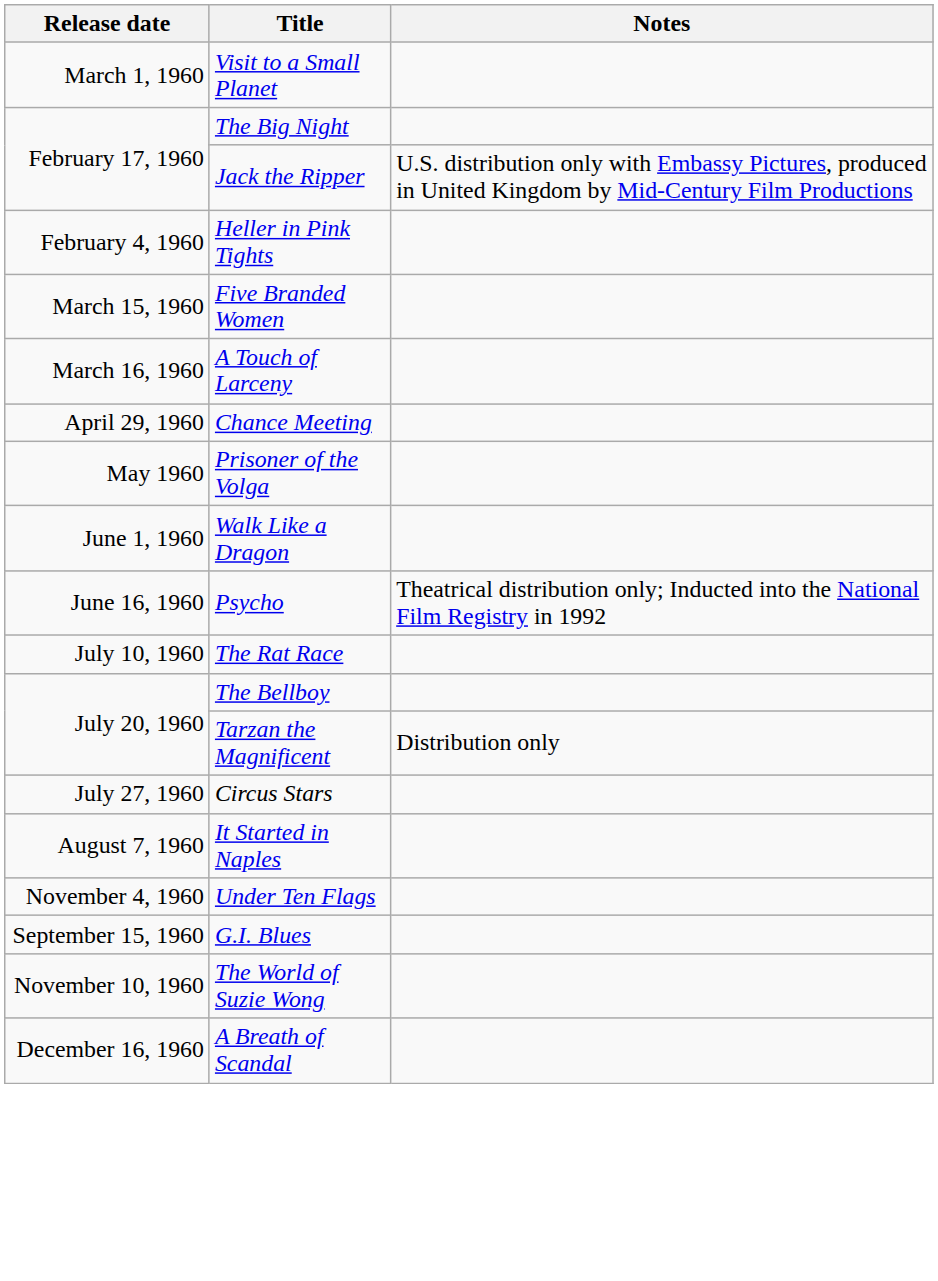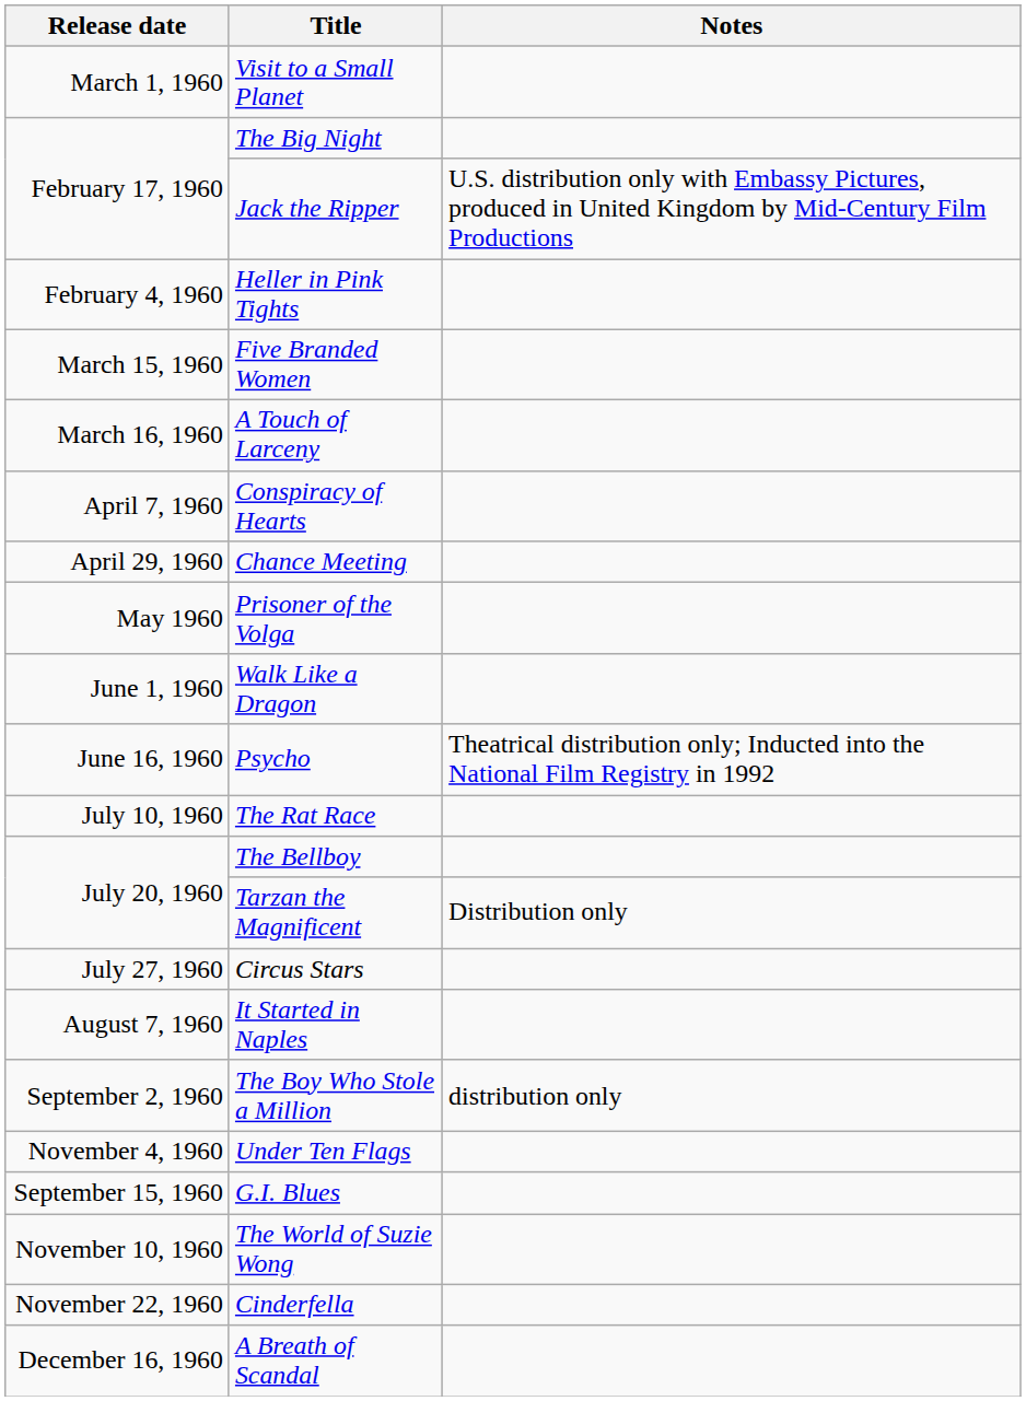+ row: April 7, 1960 | Conspiracy of Hearts
+ row: September 2, 1960 | The Boy Who Stole a Million | distribution only
+ row: November 22, 1960 | Cinderfella
